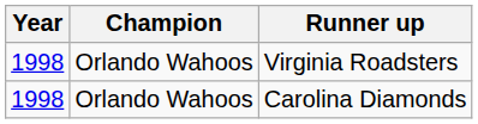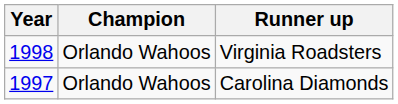Carolina Diamonds | Year: 1998 -> 1997
